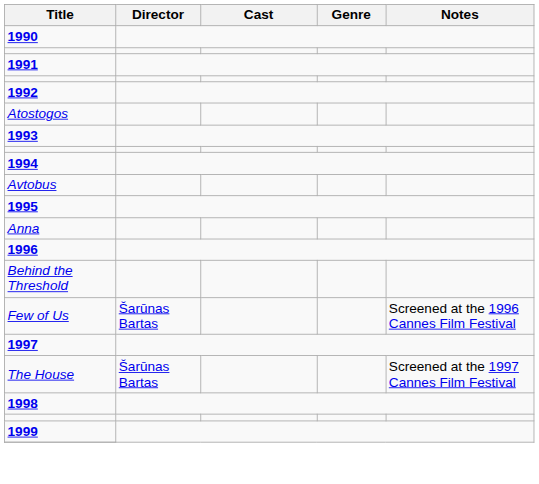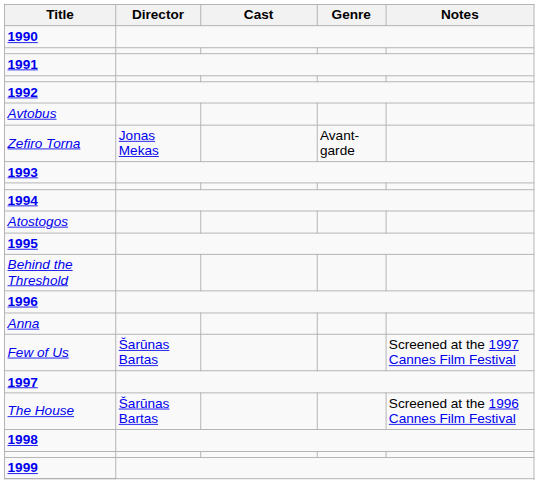rows swapped: Atostogos <-> Avtobus
+ row: Zefiro Torna | Jonas Mekas | Avant-garde
rows swapped: Anna <-> Behind the Threshold
Few of Us | Notes: Screened at the 1996 Cannes Film Festival -> Screened at the 1997 Cannes Film Festival
The House | Notes: Screened at the 1997 Cannes Film Festival -> Screened at the 1996 Cannes Film Festival
